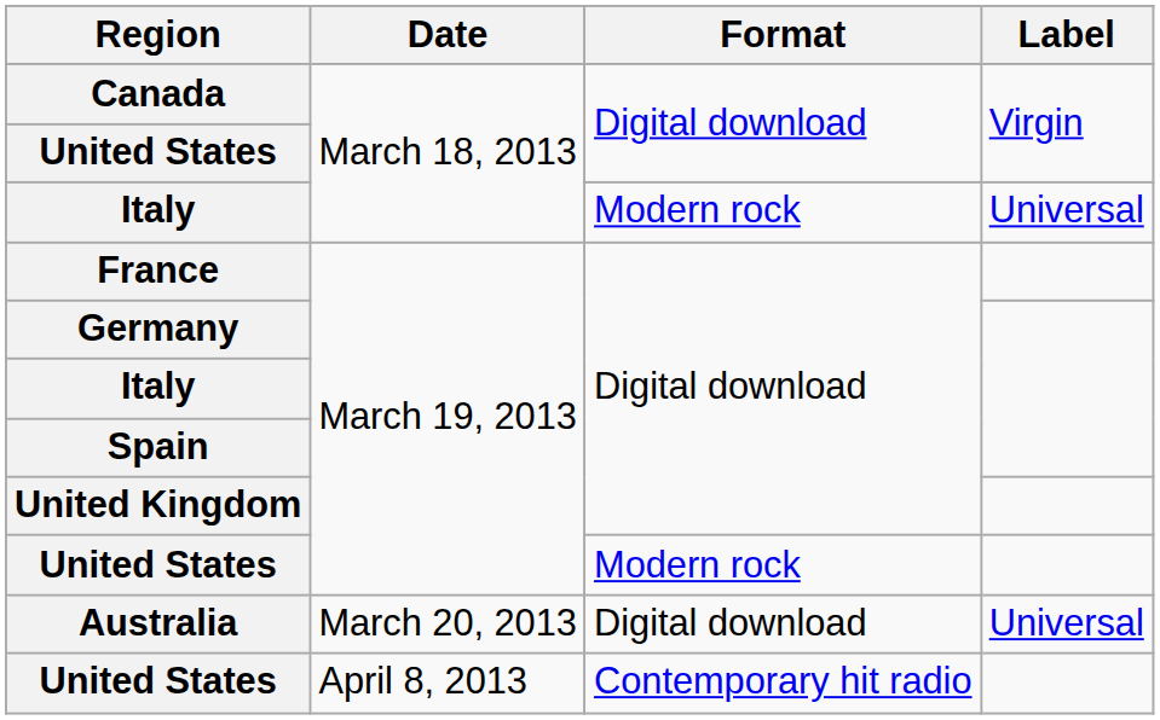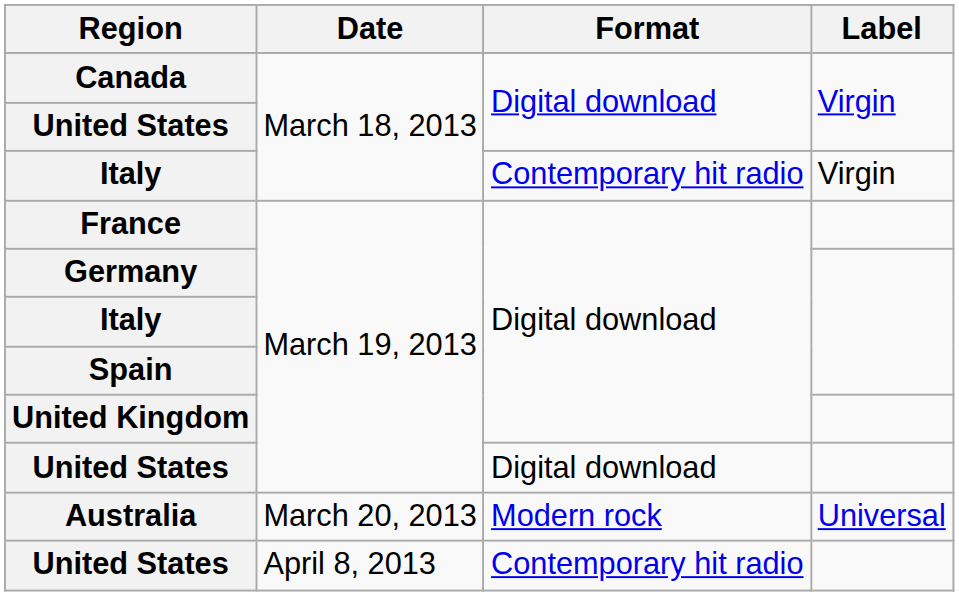Italy / March 18, 2013 | Format: Modern rock -> Contemporary hit radio
Italy / March 18, 2013 | Label: Universal -> Virgin
United States / March 19, 2013 | Format: Modern rock -> Digital download
Australia | Format: Digital download -> Modern rock
